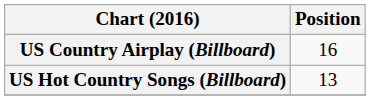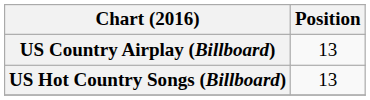US Country Airplay (Billboard) | Position: 16 -> 13
